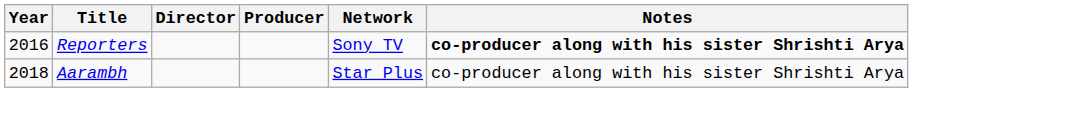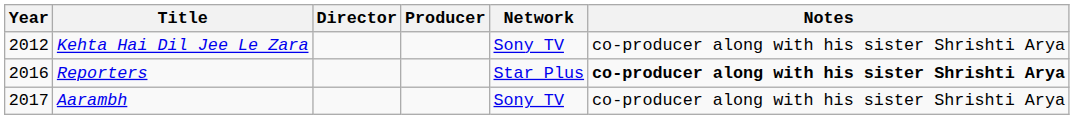+ row: 2012 | Kehta Hai Dil Jee Le Zara | Sony TV | co-producer along with his sister Shrishti Arya
Reporters | Network: Sony TV -> Star Plus
Aarambh | Year: 2018 -> 2017
Aarambh | Network: Star Plus -> Sony TV
